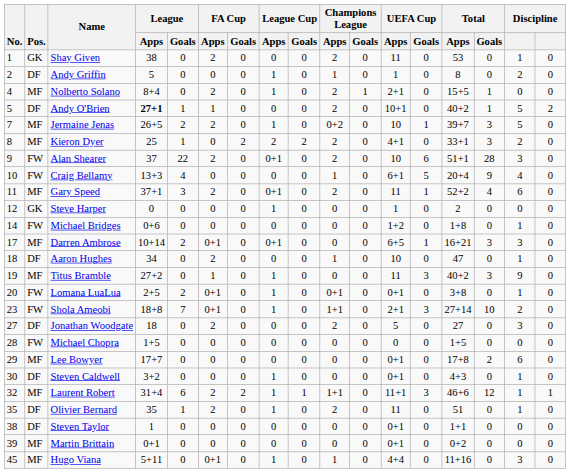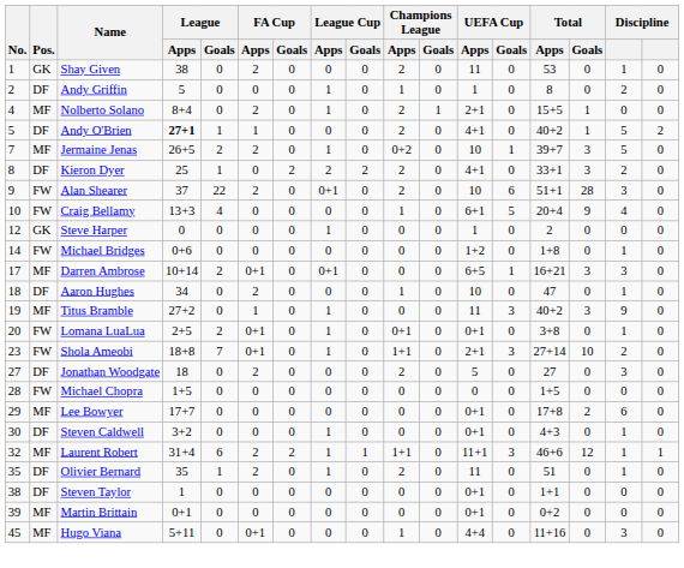Andy O'Brien | UEFA Cup / Apps: 10+1 -> 4+1
Kieron Dyer | Pos.: MF -> DF
- row: 11 | MF | Gary Speed | 37+1 | 3 | 2 | 0 | 0+1 | 0 | 2 | 0 | 11 | 1 | 52+2 | 4 | 6 | 0
Hugo Viana | League Cup / Apps: 1 -> 0
